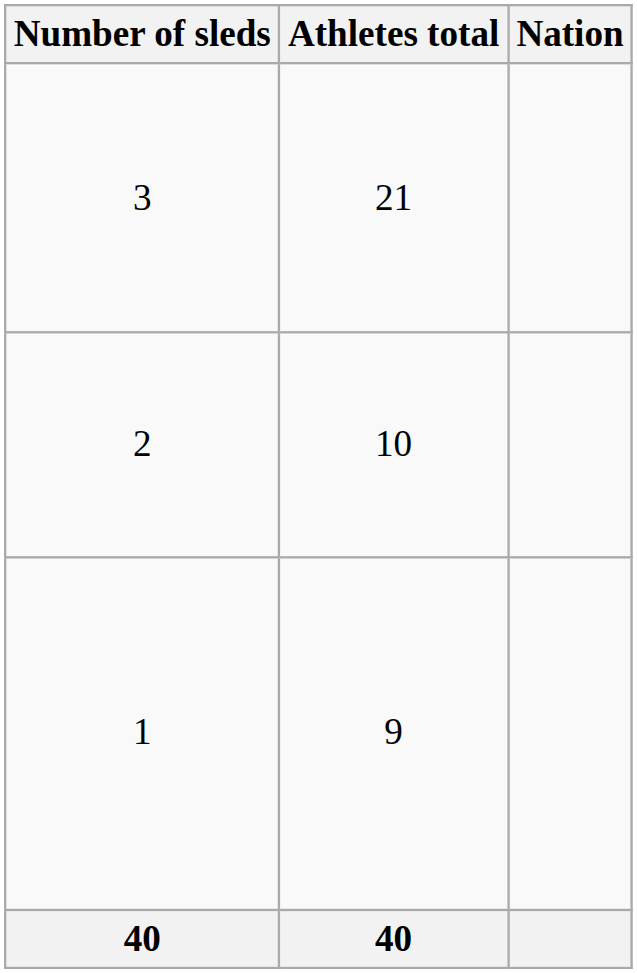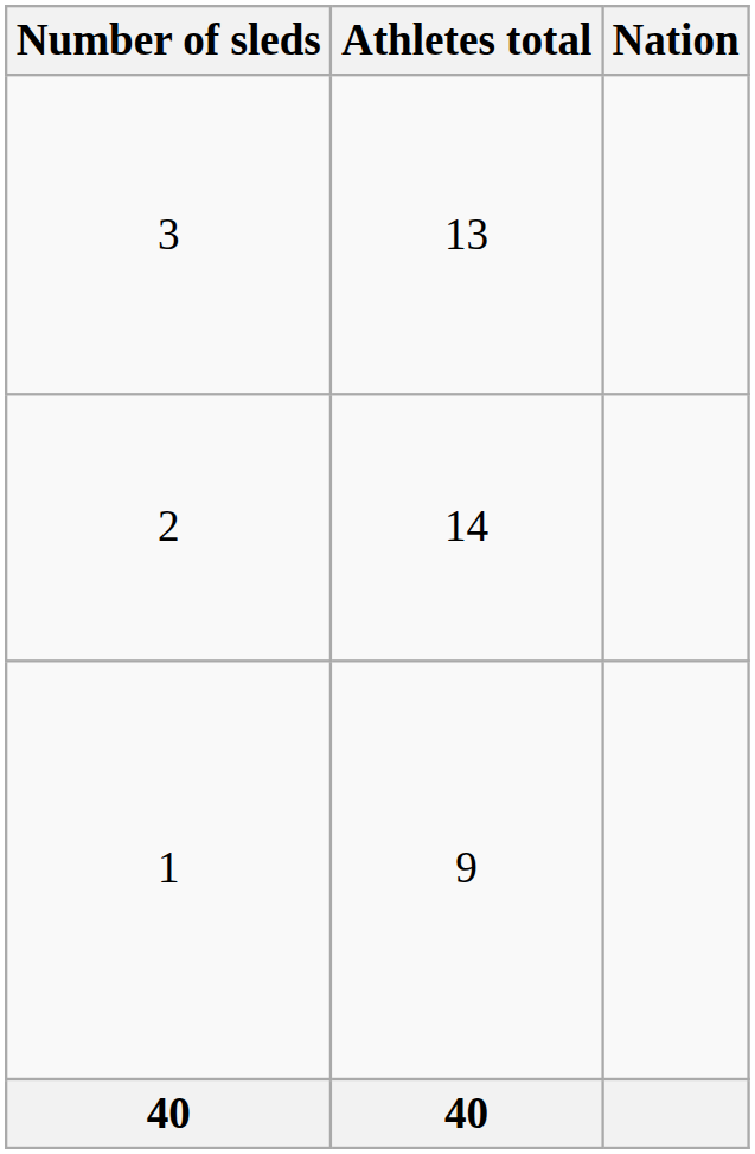3 | Athletes total: 21 -> 13
2 | Athletes total: 10 -> 14
